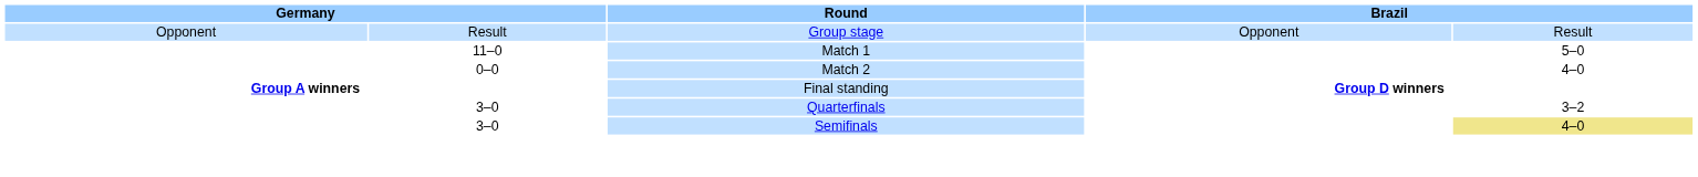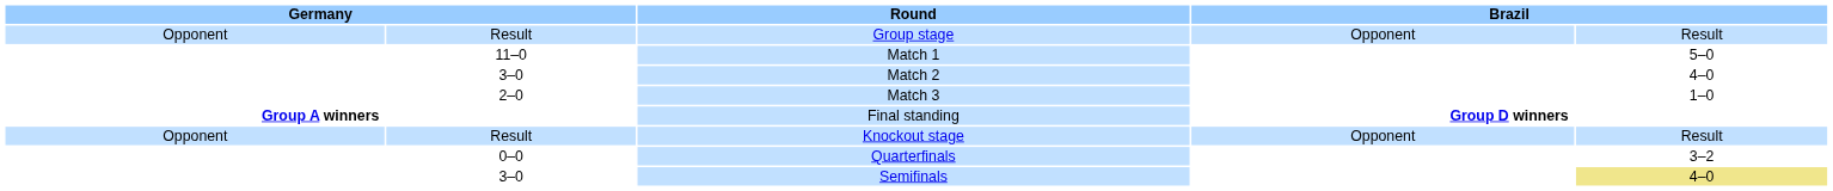Match 2 | column 2: 0–0 -> 3–0
+ row: 2–0 | Match 3 | 1–0
+ row: Opponent | Result | Knockout stage | Opponent | Result
Quarterfinals | column 2: 3–0 -> 0–0
